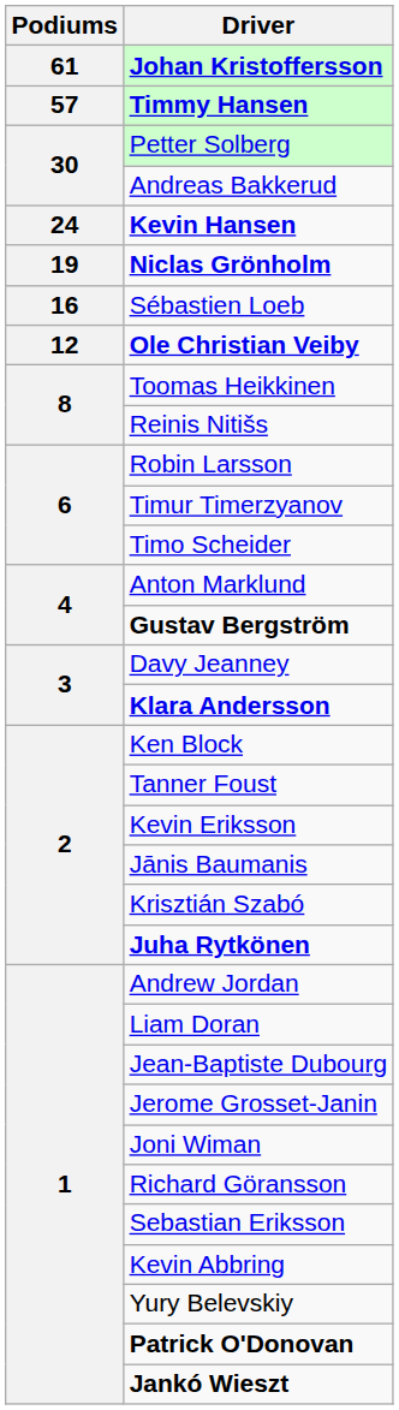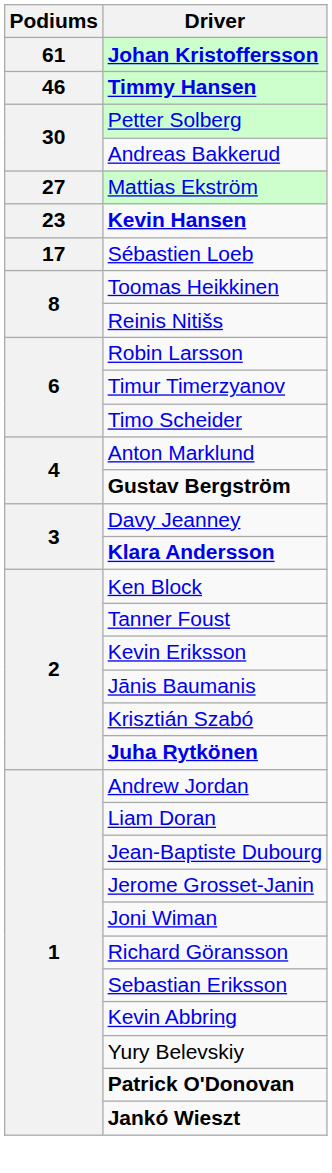Timmy Hansen | Podiums: 57 -> 46
+ row: 27 | Mattias Ekström
Kevin Hansen | Podiums: 24 -> 23
- row: 19 | Niclas Grönholm
Sébastien Loeb | Podiums: 16 -> 17
- row: 12 | Ole Christian Veiby
